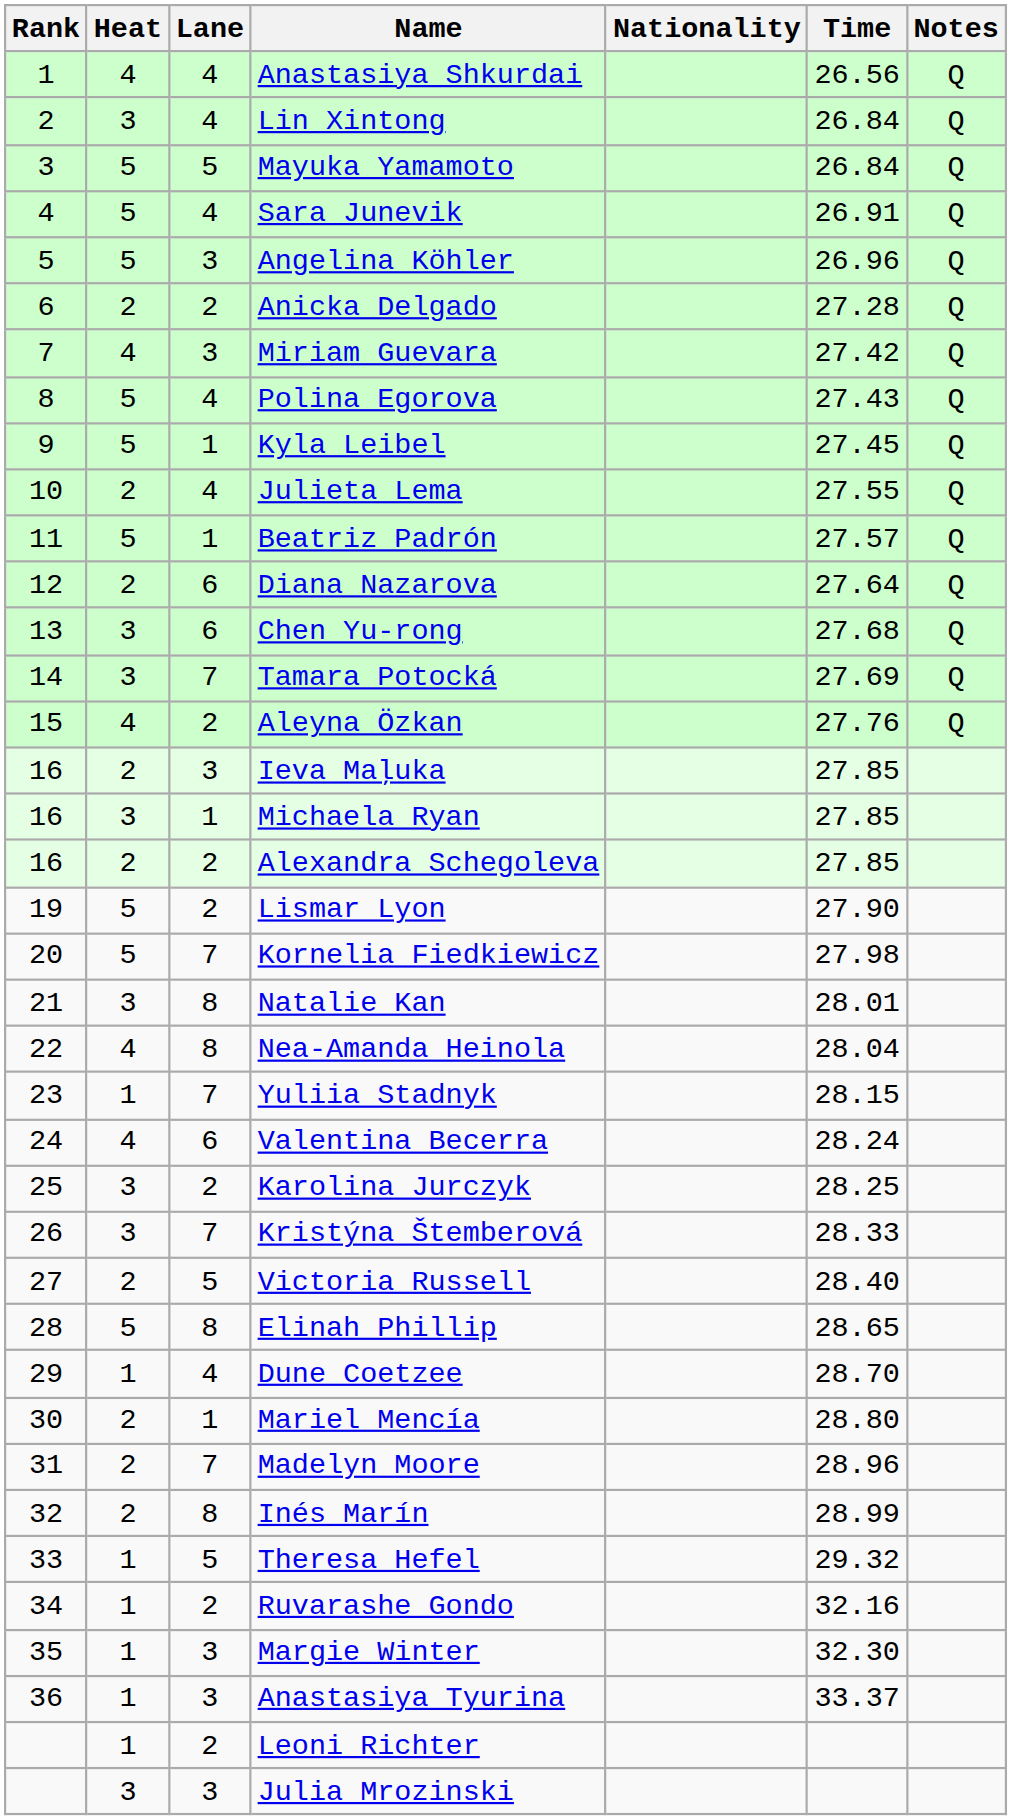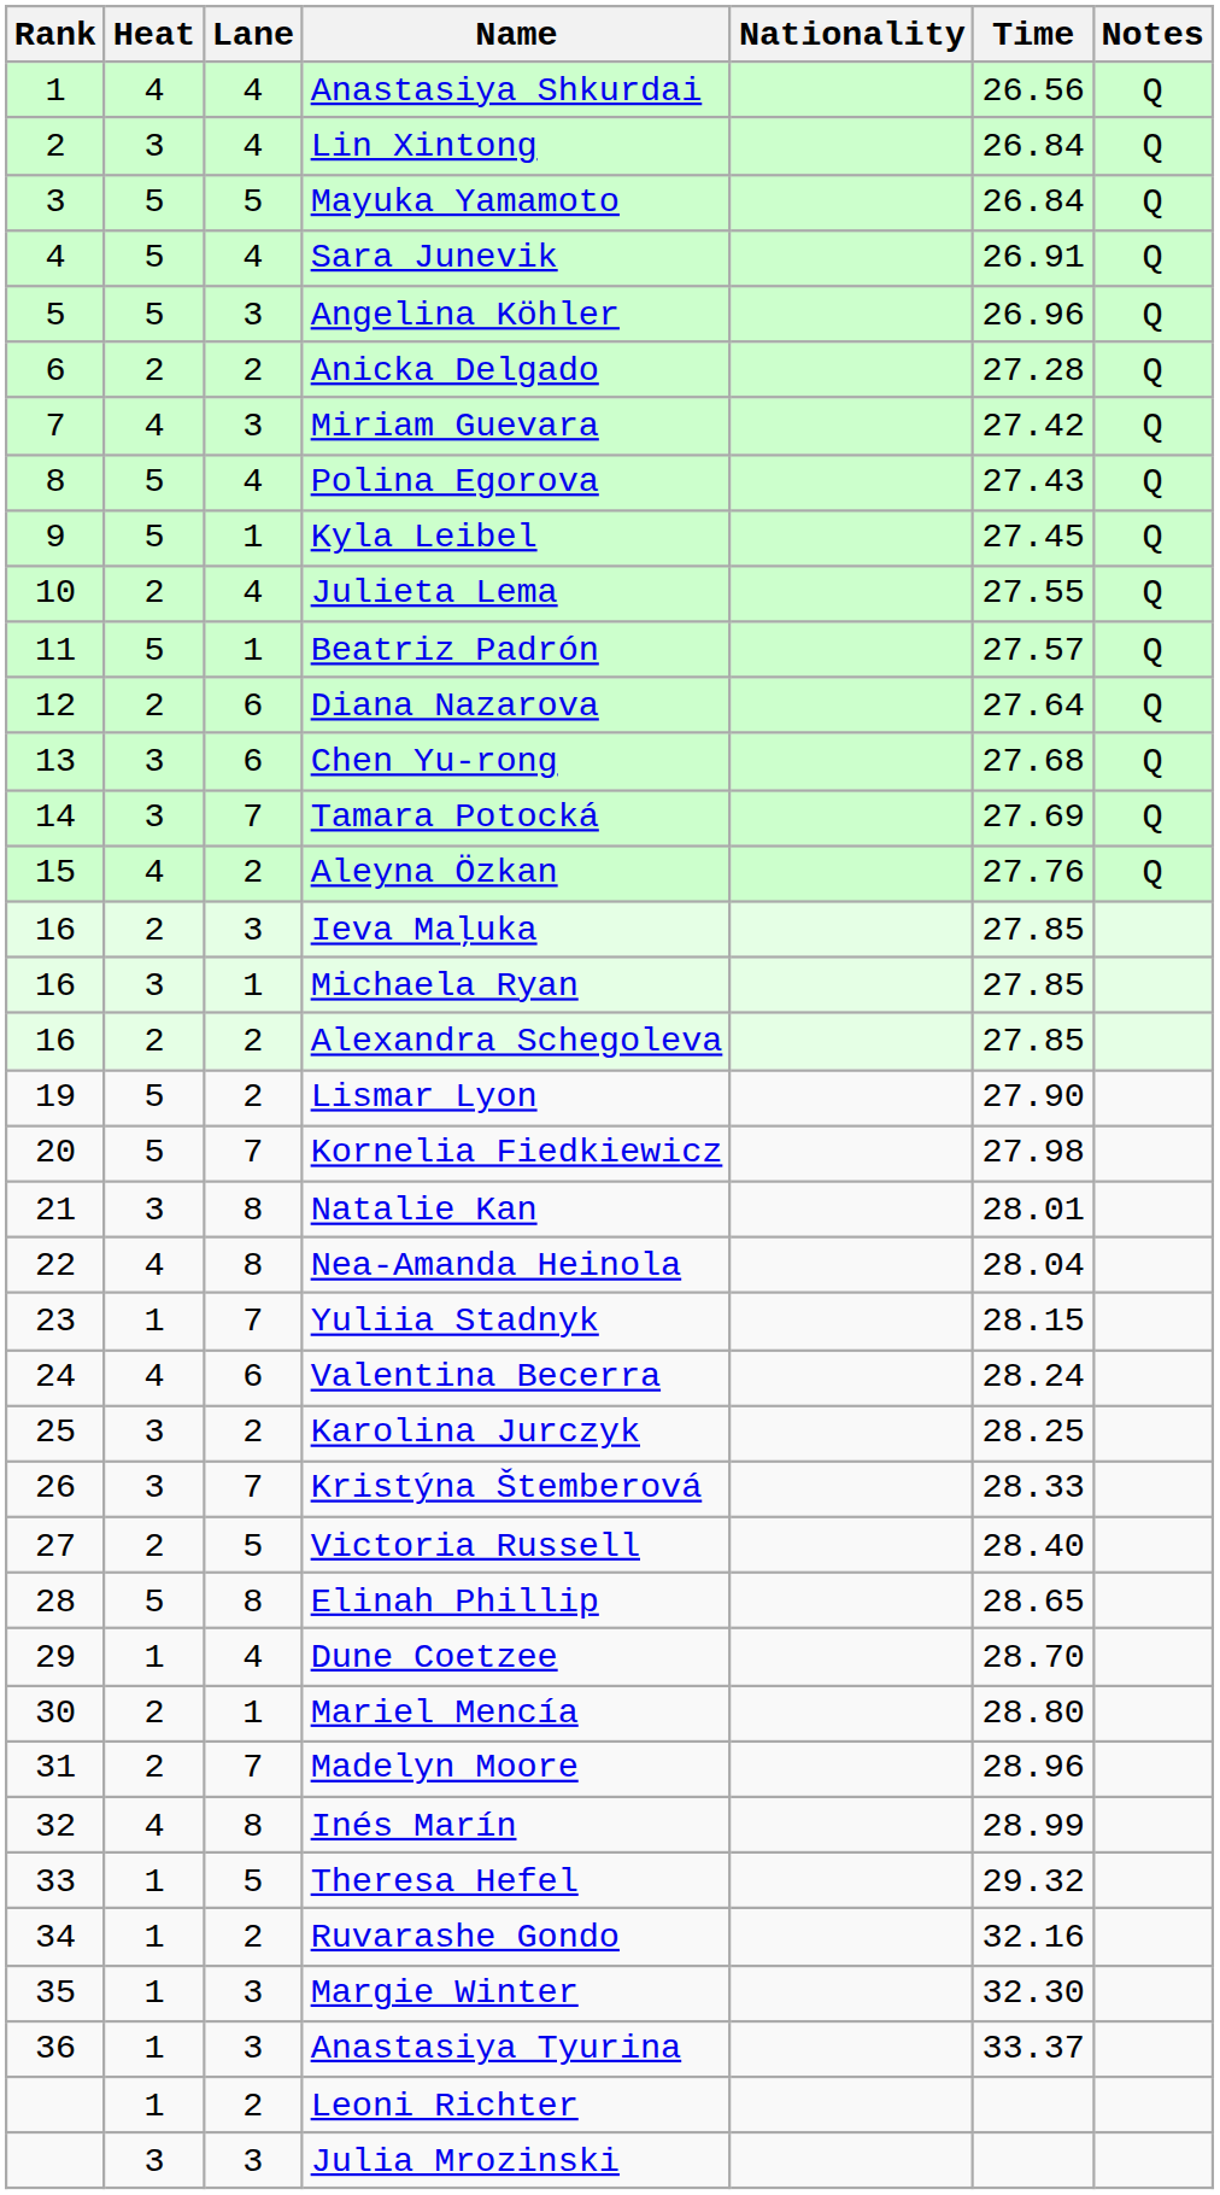Inés Marín | Heat: 2 -> 4
